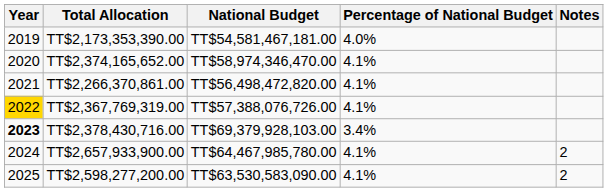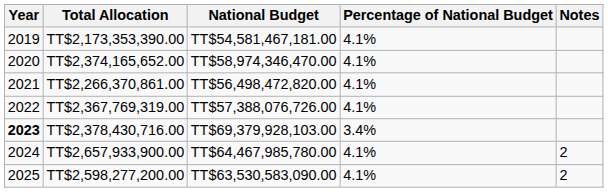TT$2,173,353,390.00 | Percentage of National Budget: 4.0% -> 4.1%
TT$2,367,769,319.00 | Year: gold background -> no background
